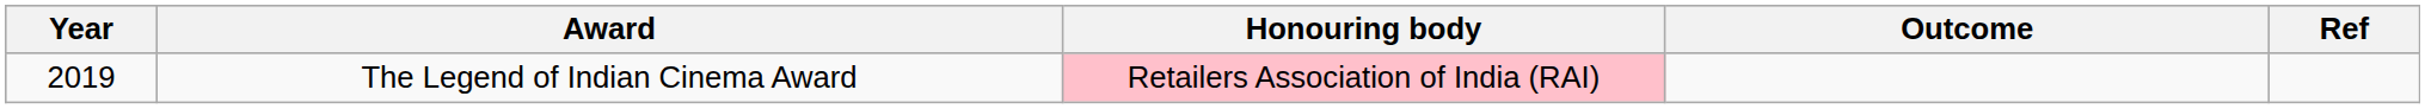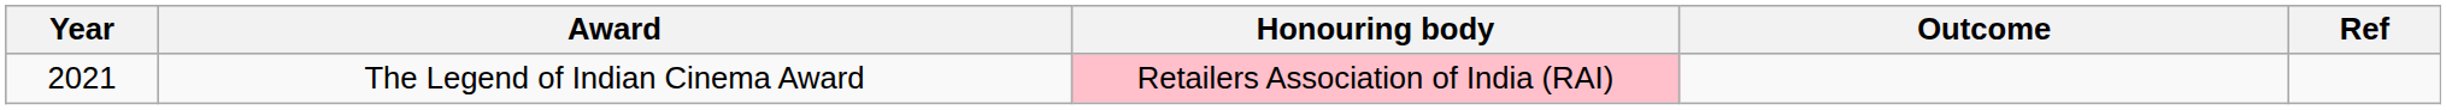The Legend of Indian Cinema Award | Year: 2019 -> 2021
